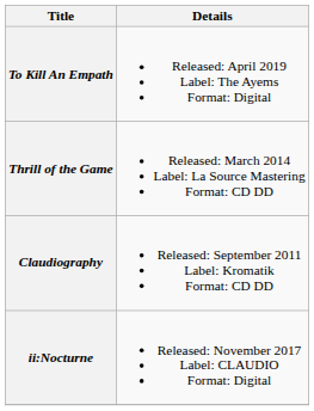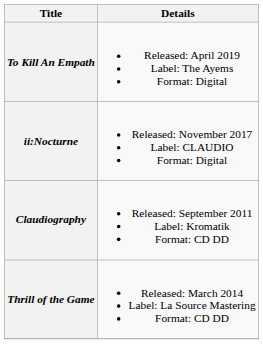rows swapped: ii:Nocturne <-> Thrill of the Game
